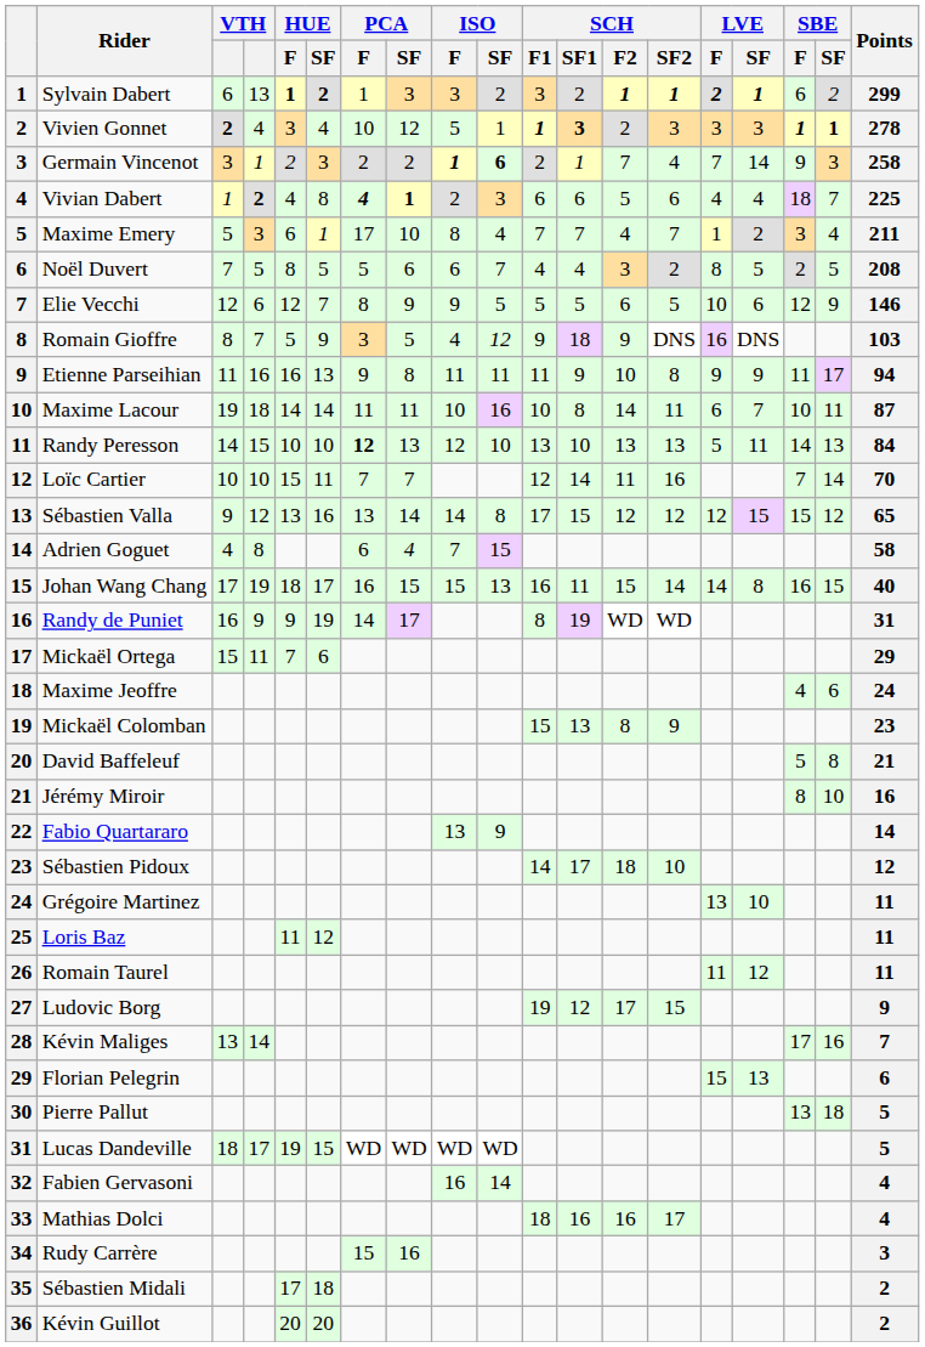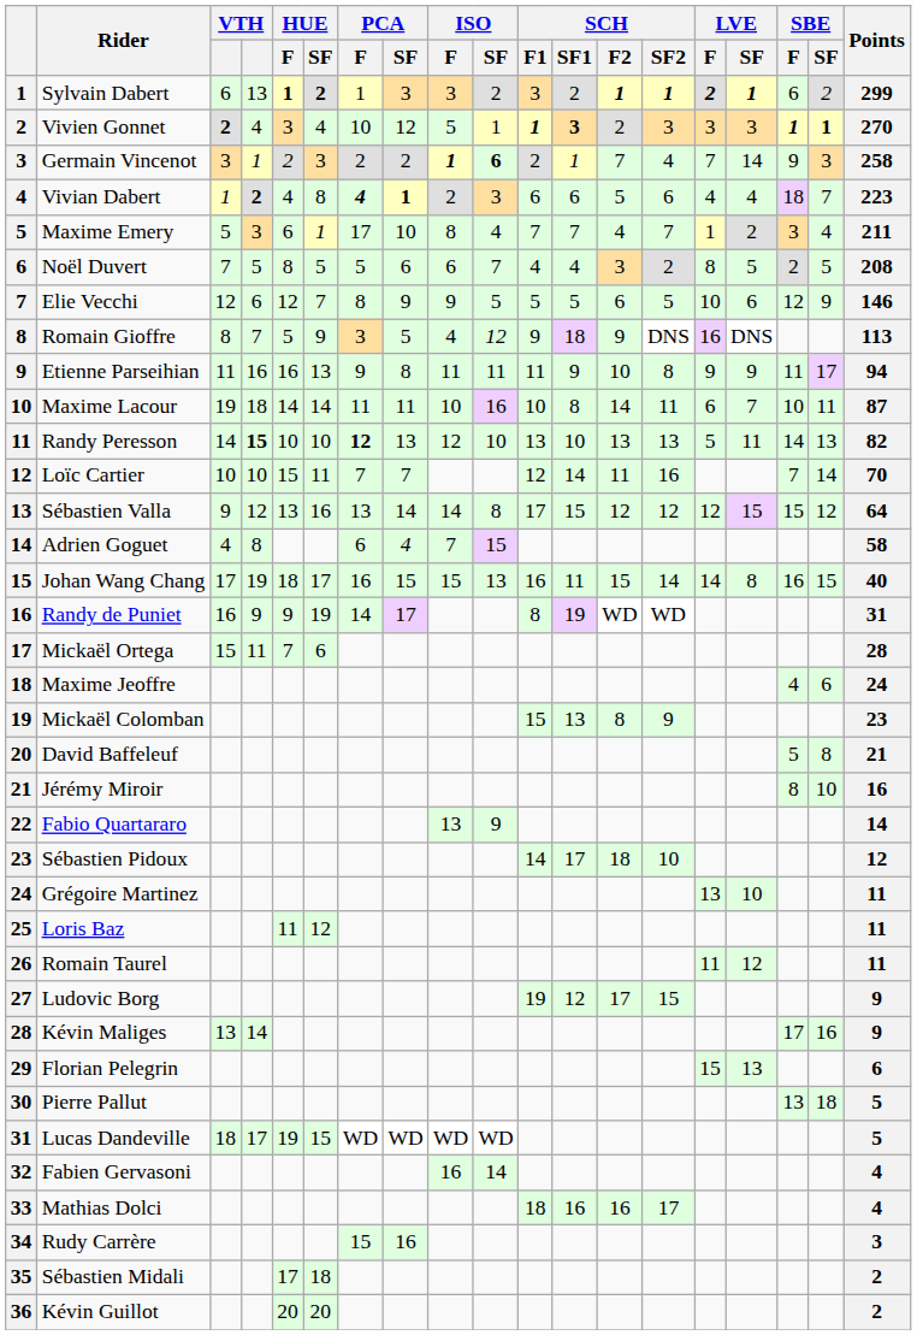Vivien Gonnet | Points: 278 -> 270
Vivian Dabert | Points: 225 -> 223
Romain Gioffre | Points: 103 -> 113
Randy Peresson | column 4: normal -> bold
Randy Peresson | Points: 84 -> 82
Sébastien Valla | Points: 65 -> 64
Mickaël Ortega | Points: 29 -> 28
Kévin Maliges | Points: 7 -> 9
